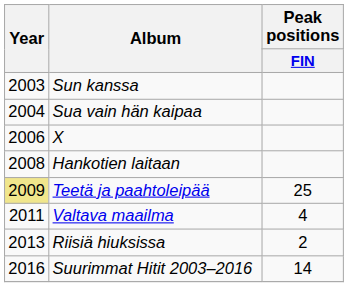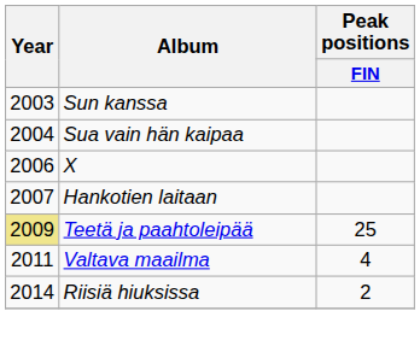Hankotien laitaan | Year: 2008 -> 2007
Riisiä hiuksissa | Year: 2013 -> 2014
- row: 2016 | Suurimmat Hitit 2003–2016 | 14
